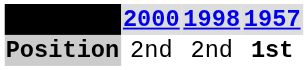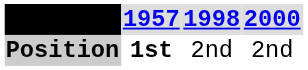columns swapped: 1957 <-> 2000
